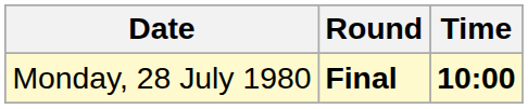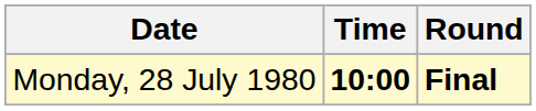columns swapped: Time <-> Round
